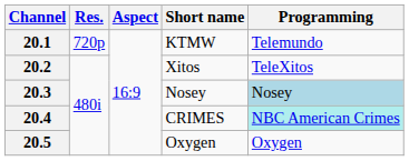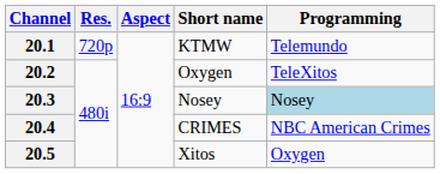20.2 | Short name: Xitos -> Oxygen
20.4 | Programming: paleturquoise background -> no background
20.5 | Short name: Oxygen -> Xitos
